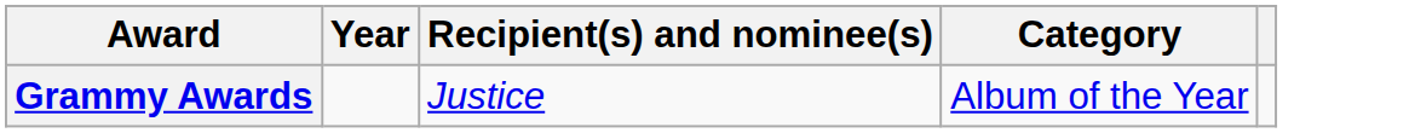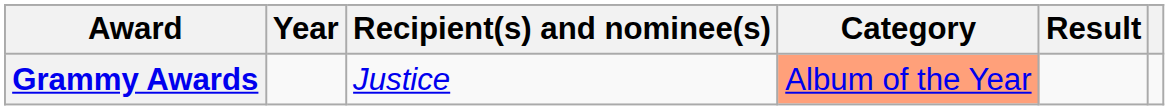+ column: Result
Grammy Awards | Category: no background -> lightsalmon background
